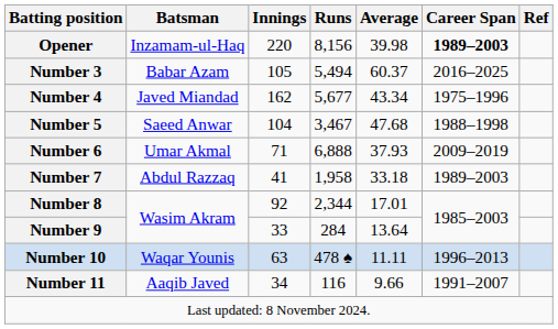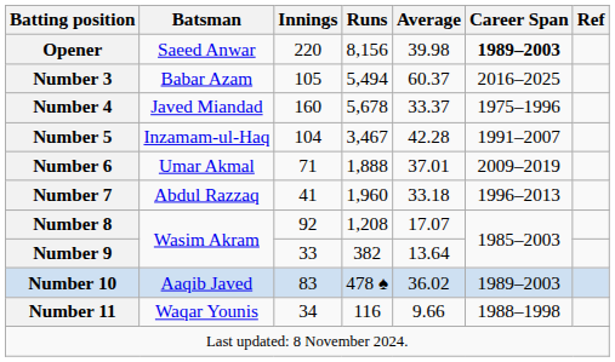Opener | Batsman: Inzamam-ul-Haq -> Saeed Anwar
Number 4 | Innings: 162 -> 160
Number 4 | Runs: 5,677 -> 5,678
Number 4 | Average: 43.34 -> 33.37
Number 5 | Batsman: Saeed Anwar -> Inzamam-ul-Haq
Number 5 | Average: 47.68 -> 42.28
Number 5 | Career Span: 1988–1998 -> 1991–2007
Number 6 | Runs: 6,888 -> 1,888
Number 6 | Average: 37.93 -> 37.01
Number 7 | Runs: 1,958 -> 1,960
Number 7 | Career Span: 1989–2003 -> 1996–2013
Number 8 | Runs: 2,344 -> 1,208
Number 8 | Average: 17.01 -> 17.07
Number 9 | Runs: 284 -> 382
Number 10 | Batsman: Waqar Younis -> Aaqib Javed
Number 10 | Innings: 63 -> 83
Number 10 | Average: 11.11 -> 36.02
Number 10 | Career Span: 1996–2013 -> 1989–2003
Number 11 | Batsman: Aaqib Javed -> Waqar Younis
Number 11 | Career Span: 1991–2007 -> 1988–1998
